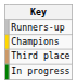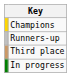rows swapped: Champions <-> Runners-up
